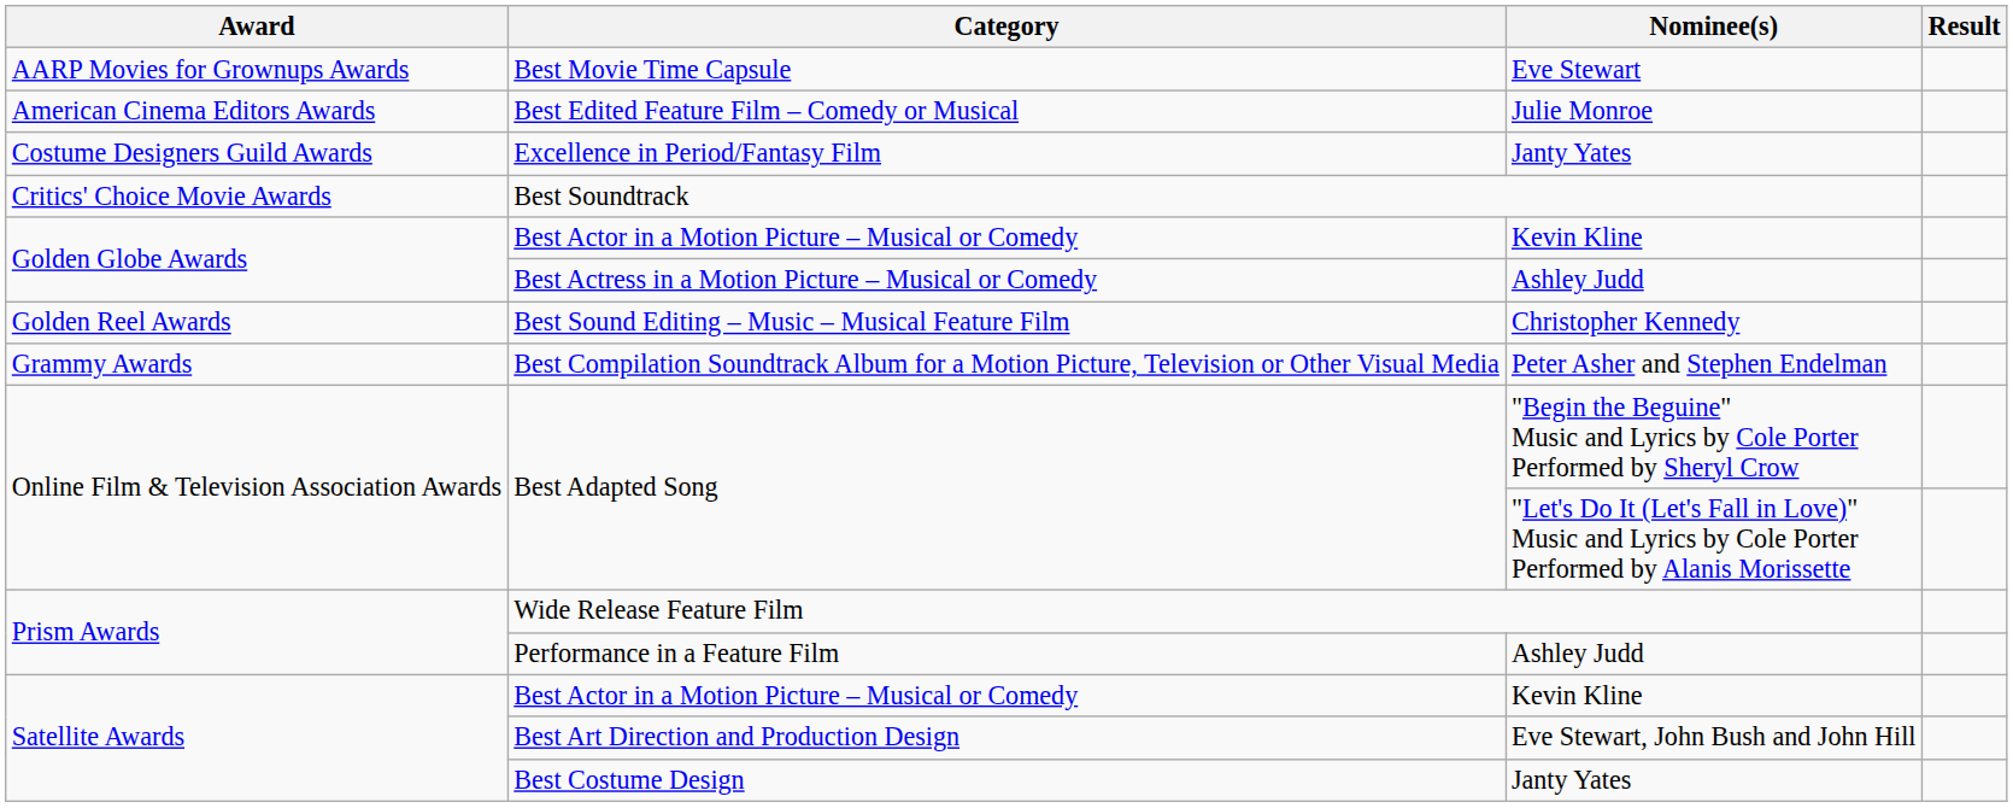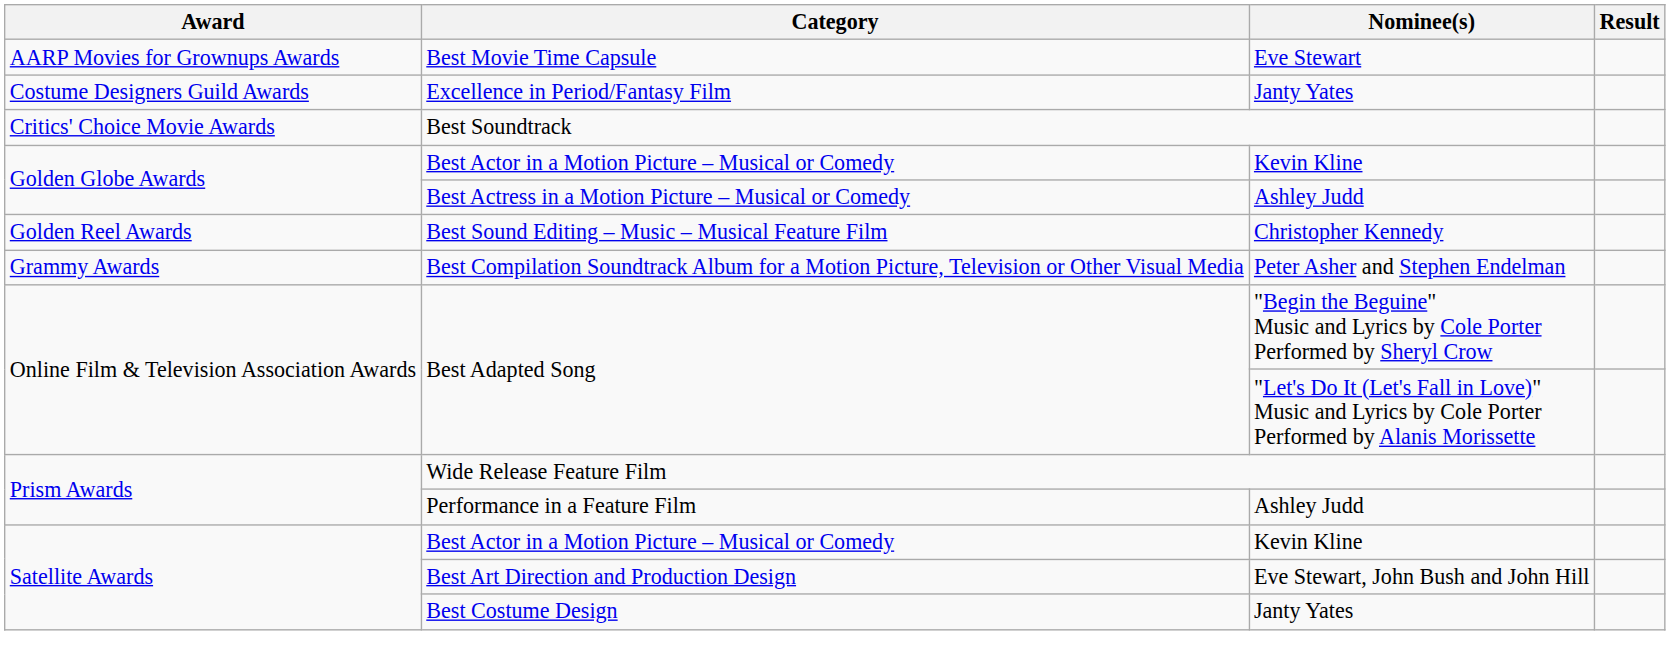- row: American Cinema Editors Awards | Best Edited Feature Film – Comedy or Musical | Julie Monroe
